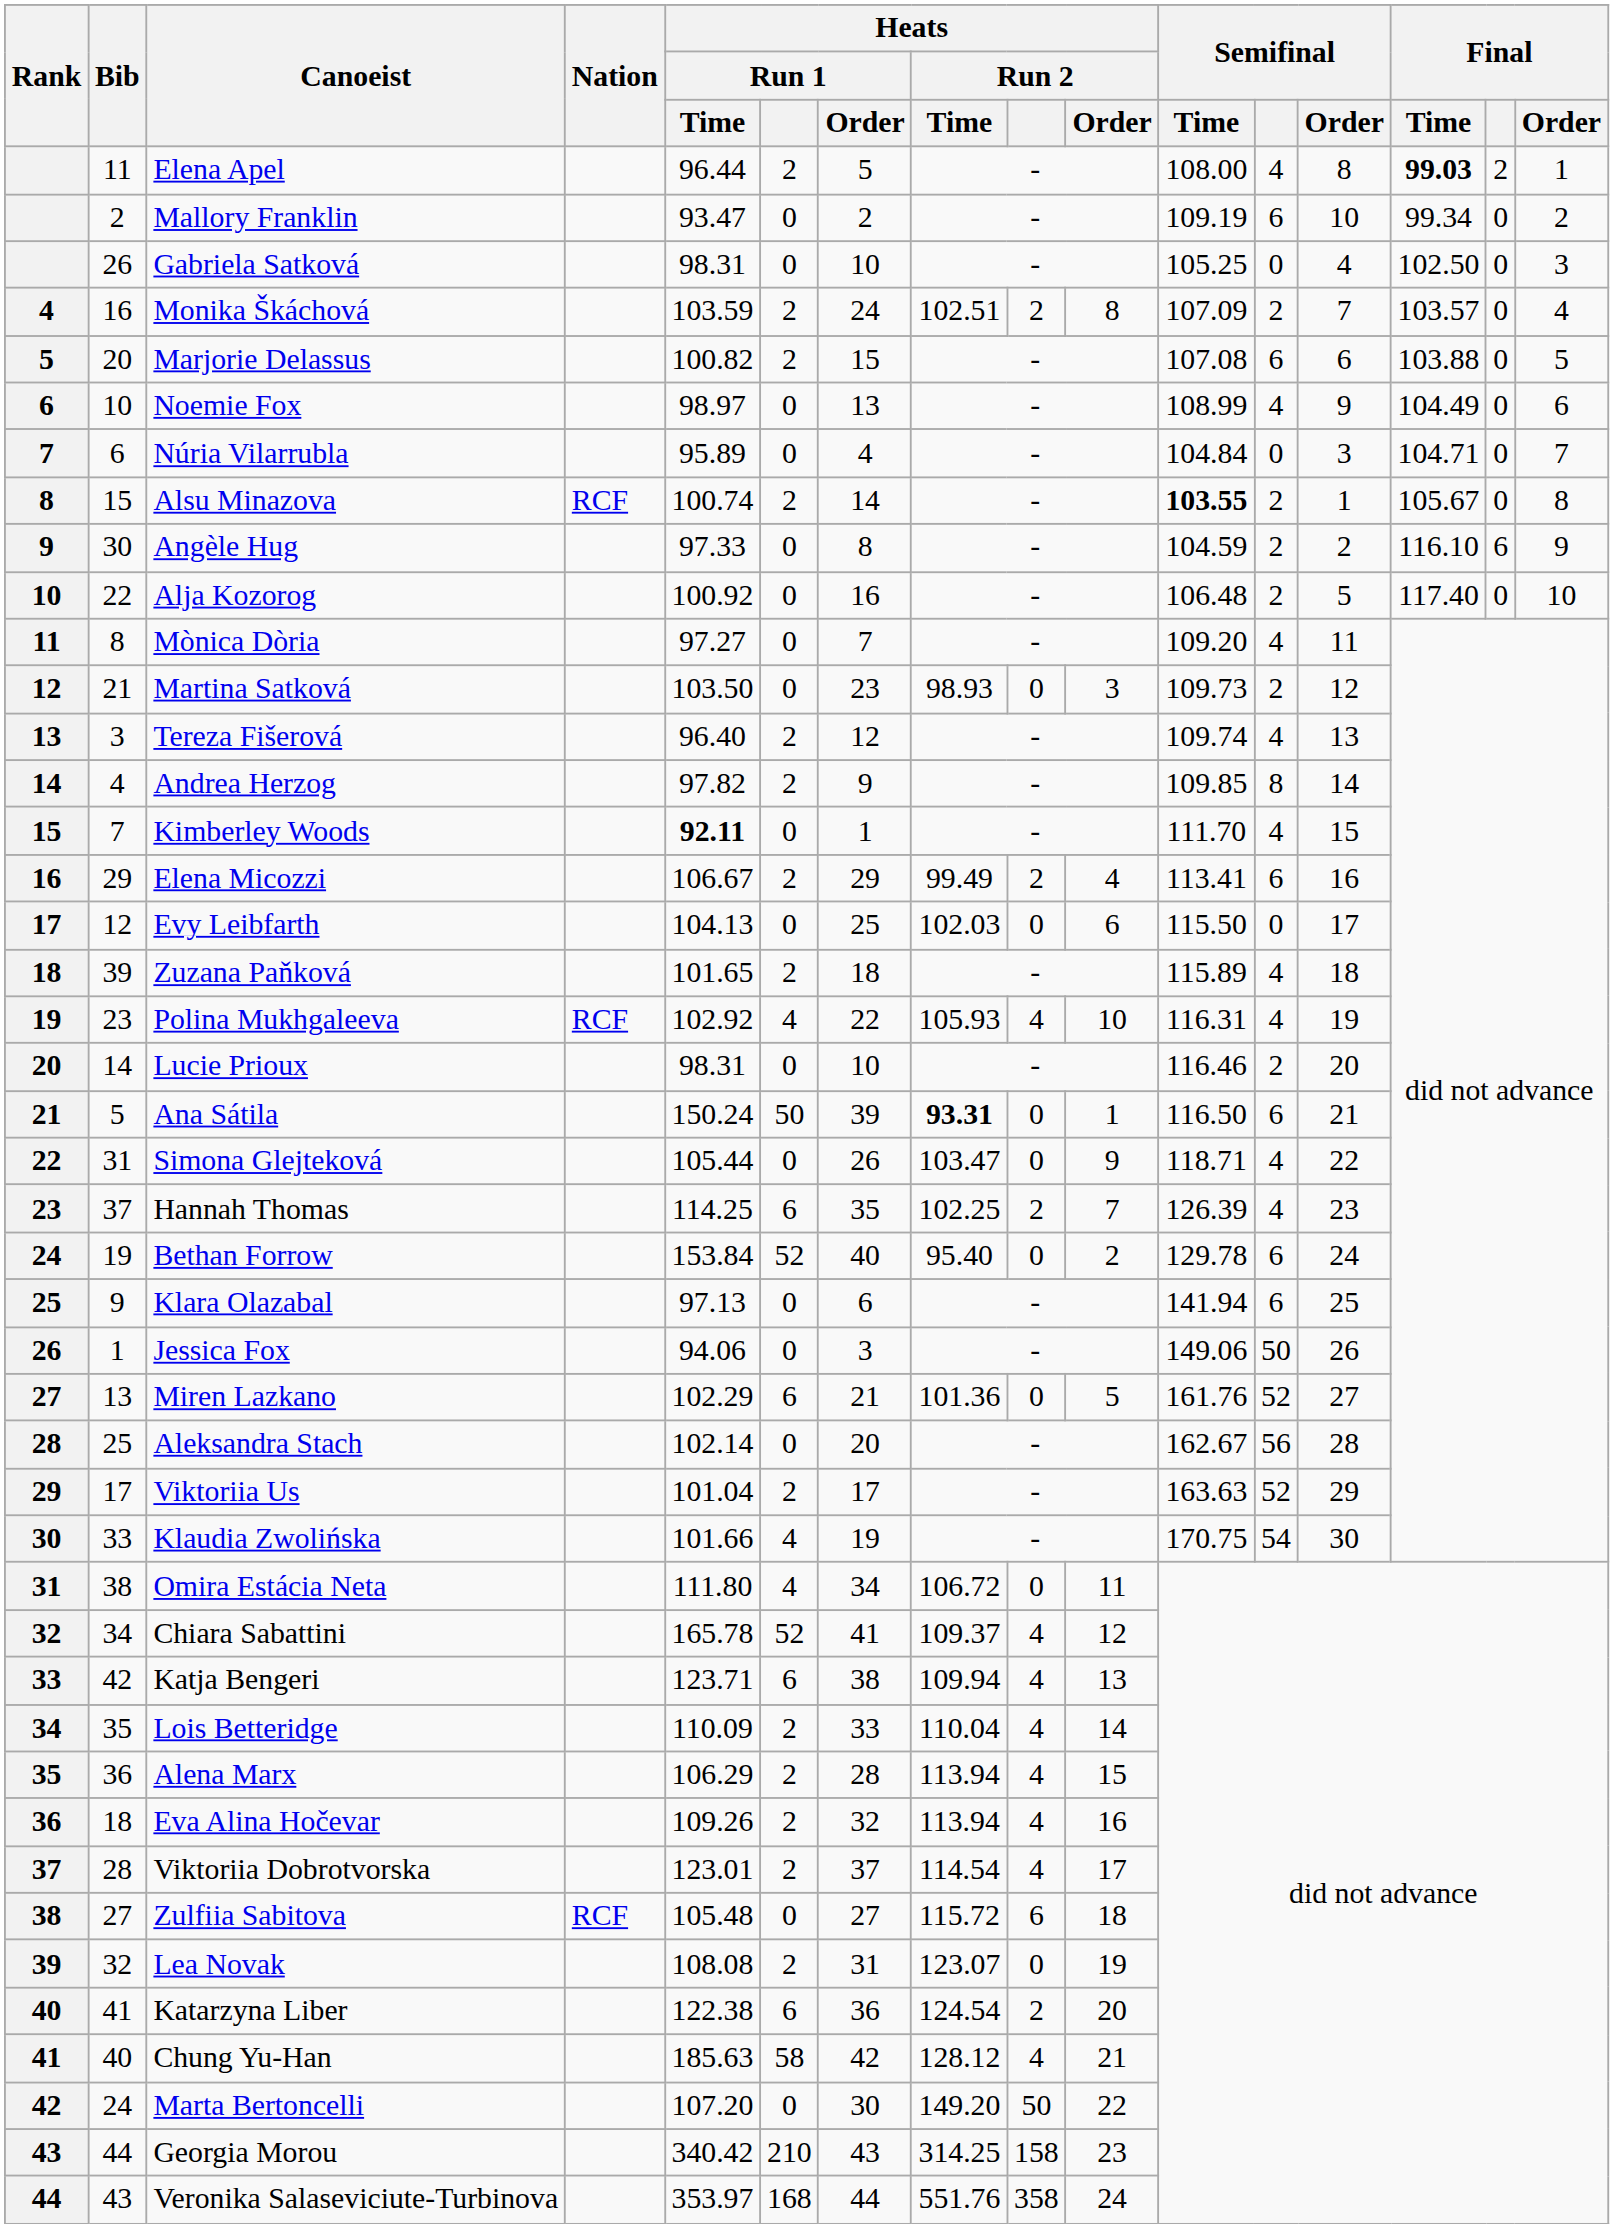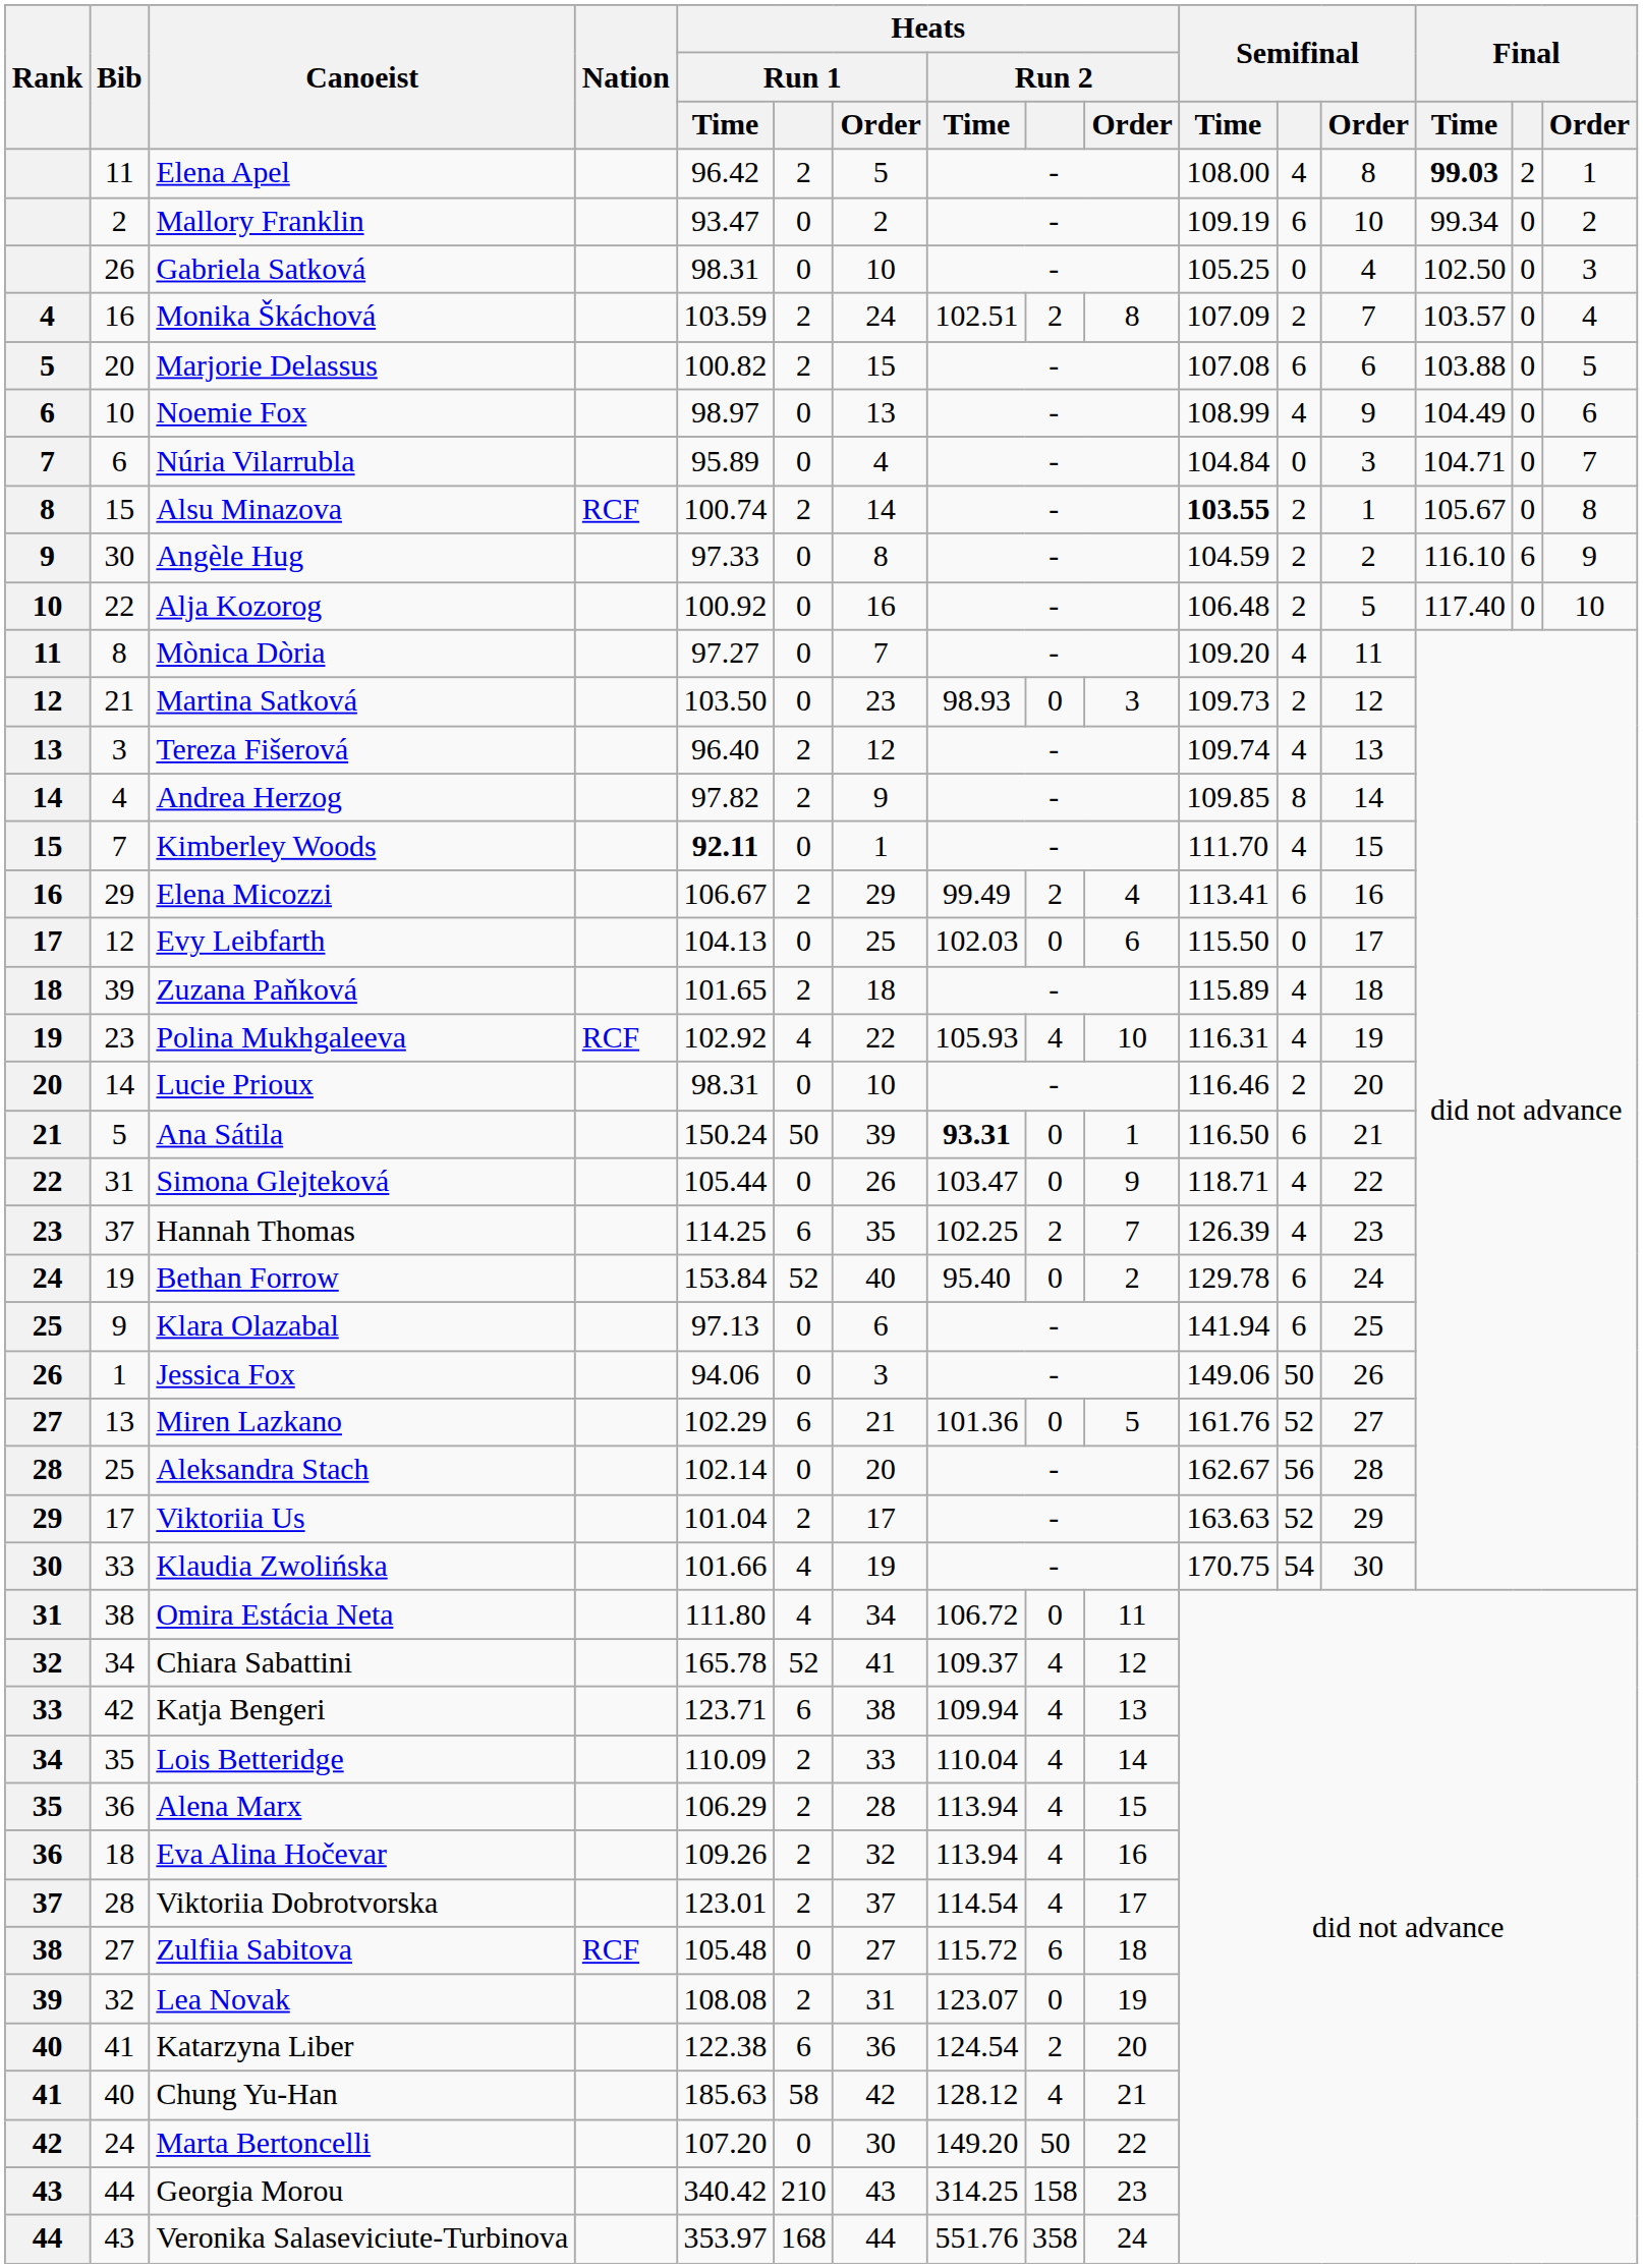Elena Apel | Heats / Run 1 / Time: 96.44 -> 96.42
